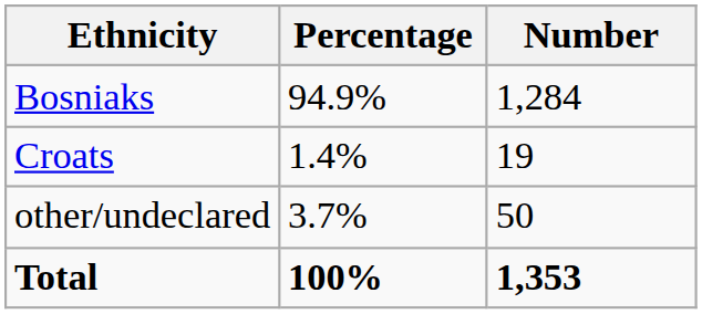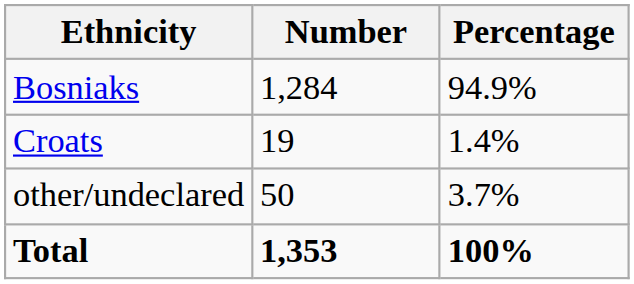columns swapped: Number <-> Percentage
